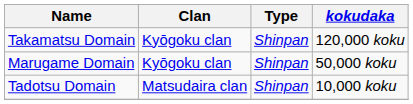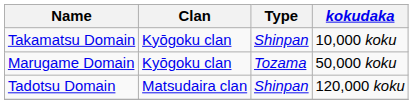Takamatsu Domain | kokudaka: 120,000 koku -> 10,000 koku
Marugame Domain | Type: Shinpan -> Tozama
Tadotsu Domain | kokudaka: 10,000 koku -> 120,000 koku
